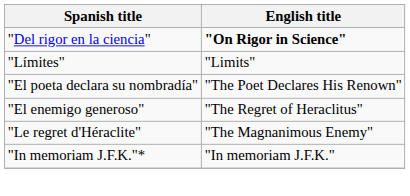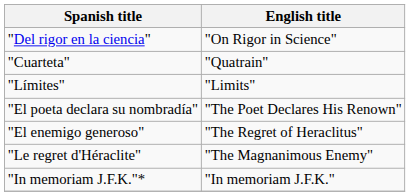"Del rigor en la ciencia" | English title: bold -> normal
+ row: "Cuarteta" | "Quatrain"
